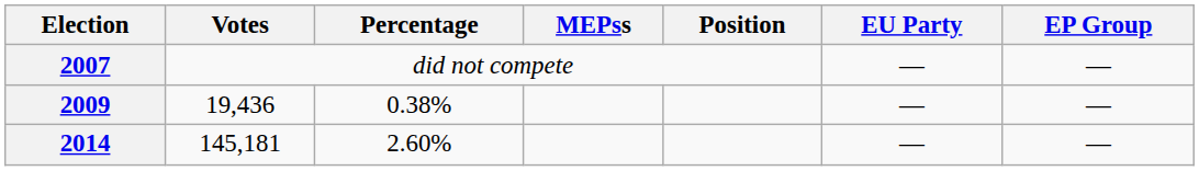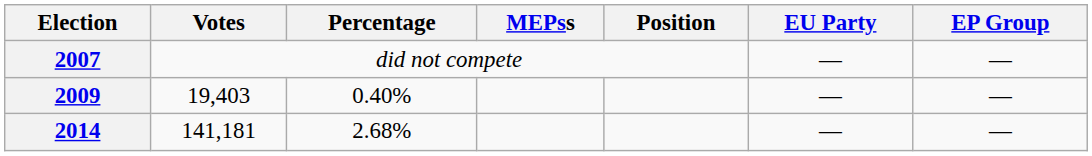2009 | Votes: 19,436 -> 19,403
2009 | Percentage: 0.38% -> 0.40%
2014 | Votes: 145,181 -> 141,181
2014 | Percentage: 2.60% -> 2.68%
